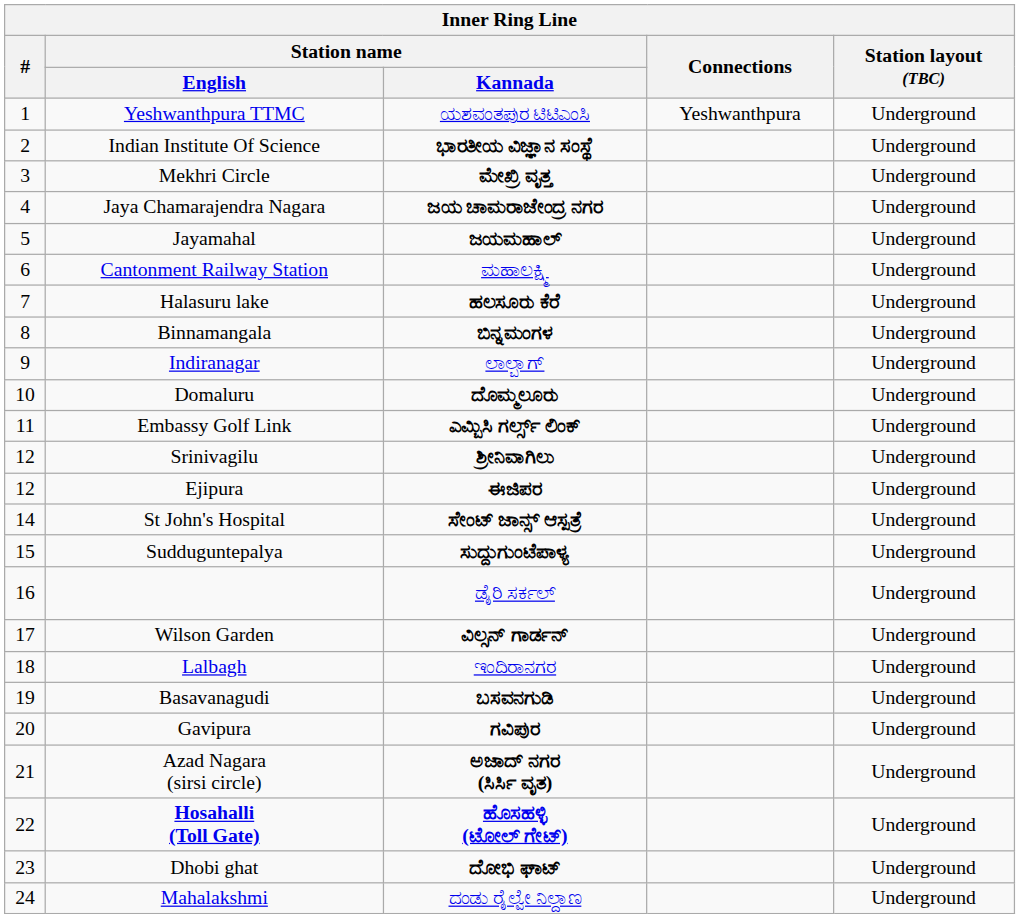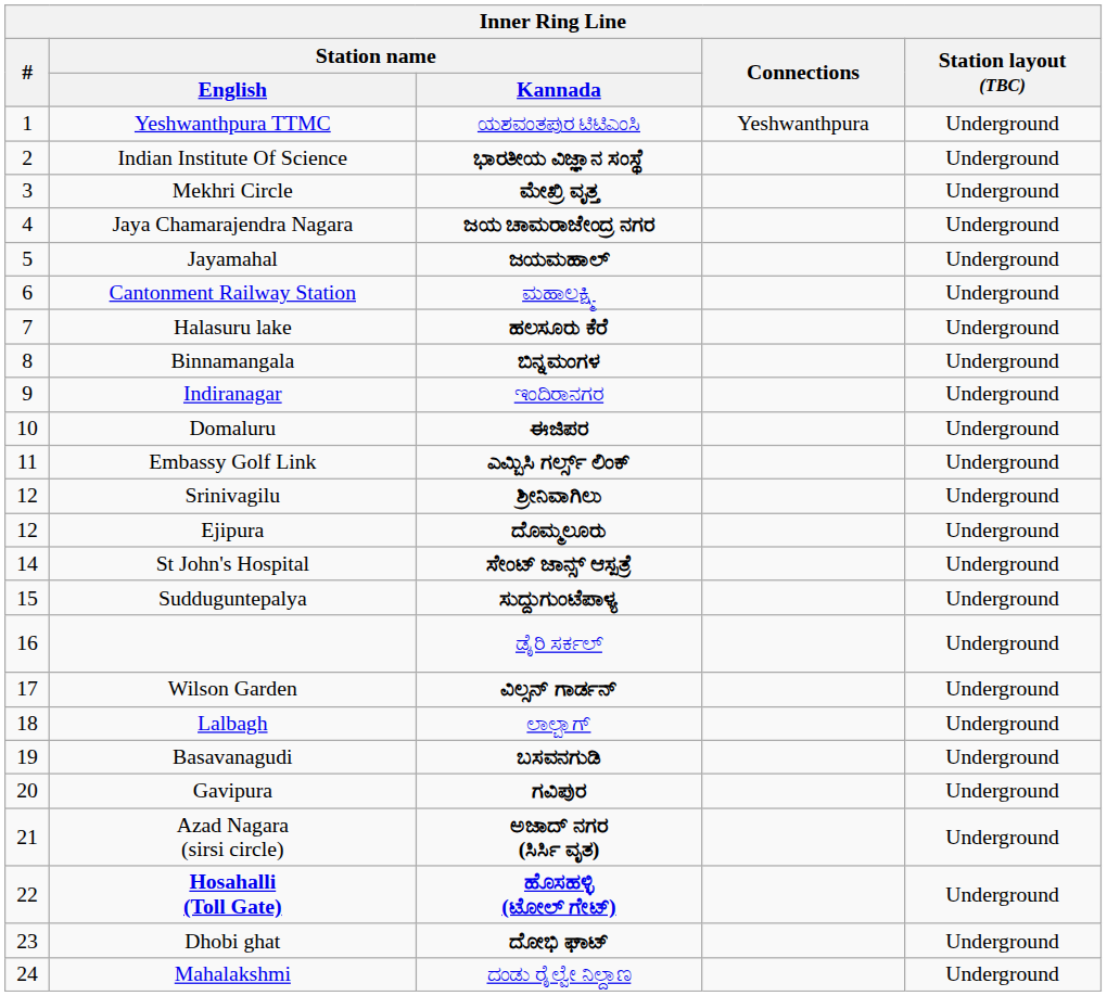Indiranagar | Station name / Kannada: ಲಾಲ್ಬಾಗ್ -> ಇಂದಿರಾನಗರ
Domaluru | Station name / Kannada: ದೊಮ್ಮಲೂರು -> ಈಜಿಪರ
Ejipura | Station name / Kannada: ಈಜಿಪರ -> ದೊಮ್ಮಲೂರು
Lalbagh | Station name / Kannada: ಇಂದಿರಾನಗರ -> ಲಾಲ್ಬಾಗ್
